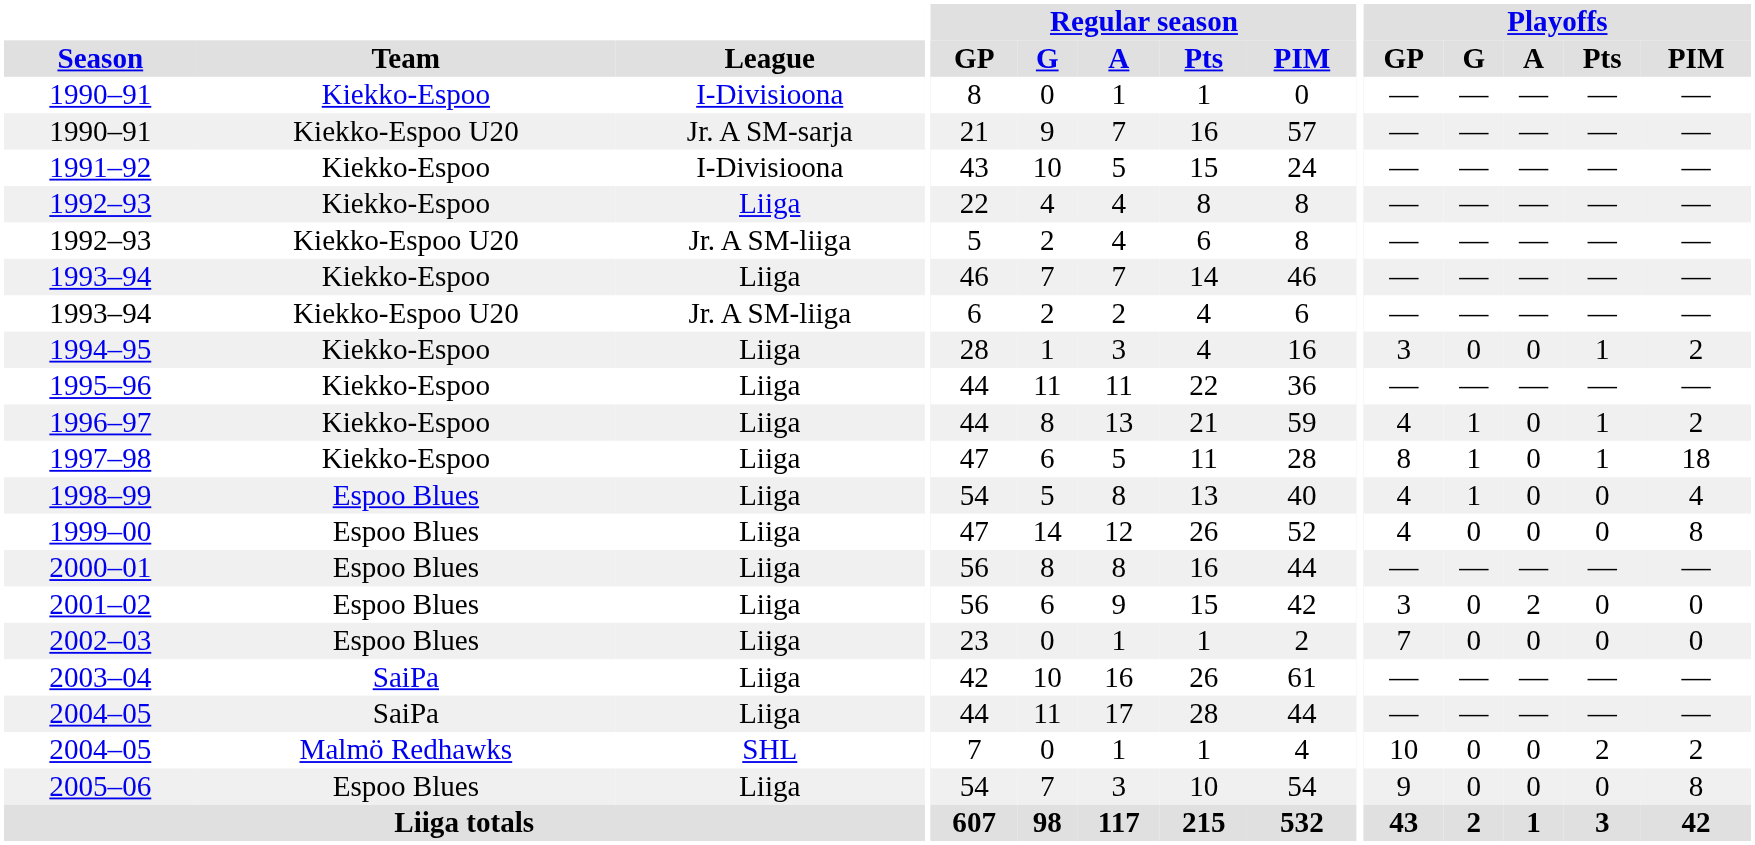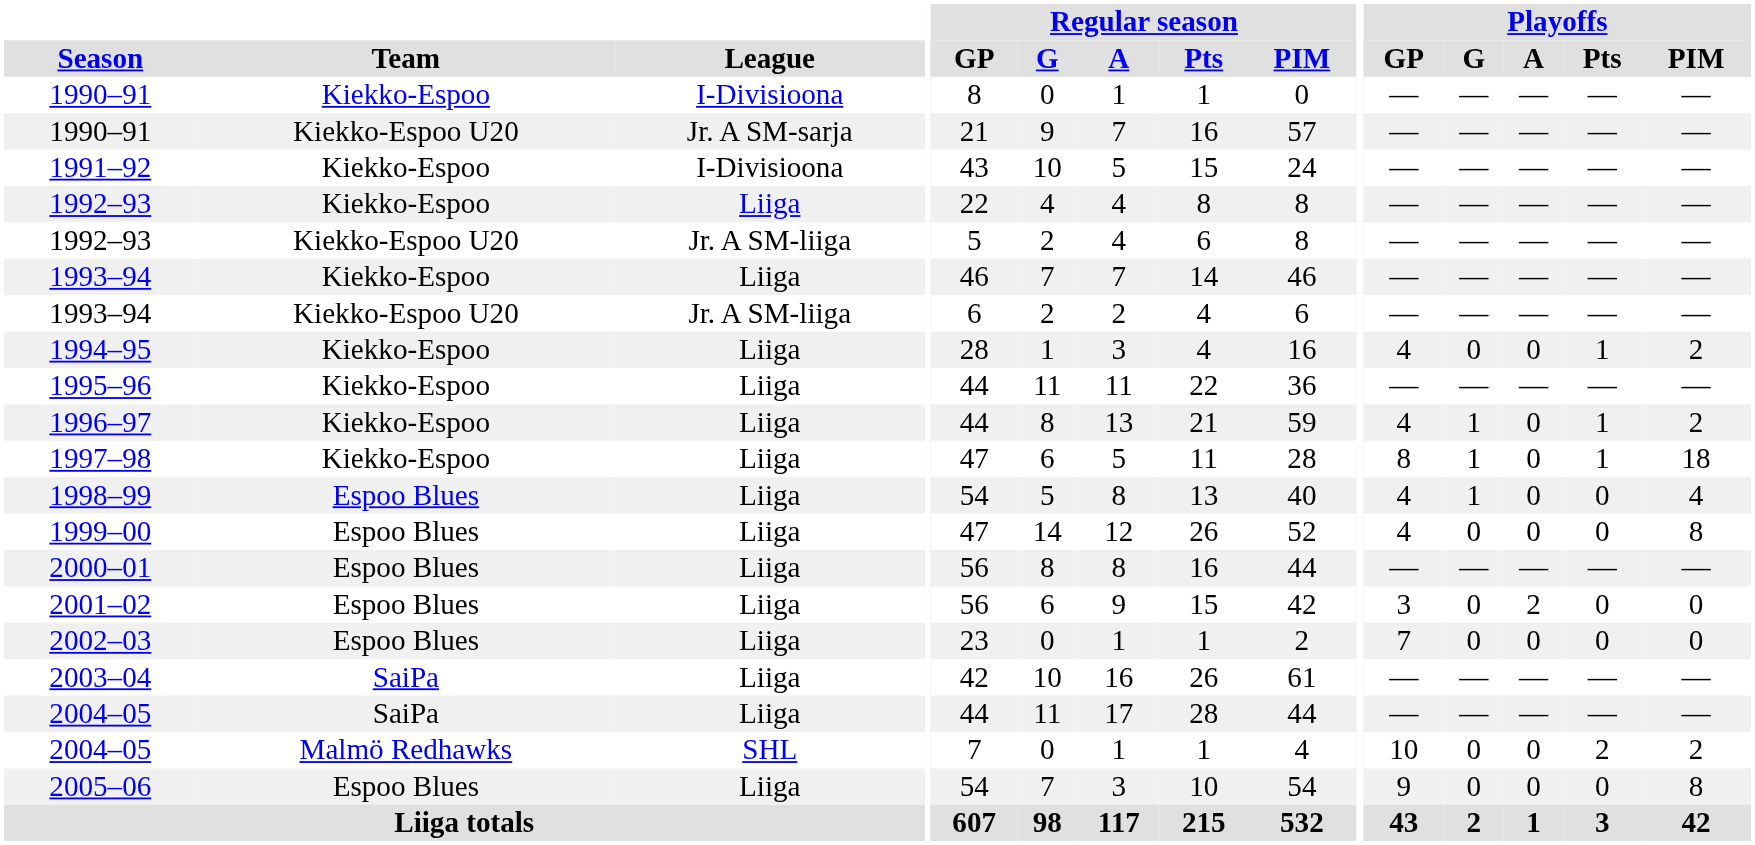1994–95 | Playoffs / GP: 3 -> 4
